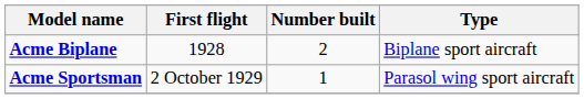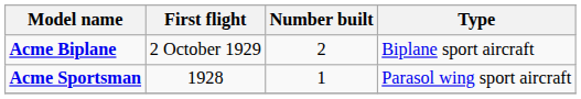Acme Biplane | First flight: 1928 -> 2 October 1929
Acme Sportsman | First flight: 2 October 1929 -> 1928
